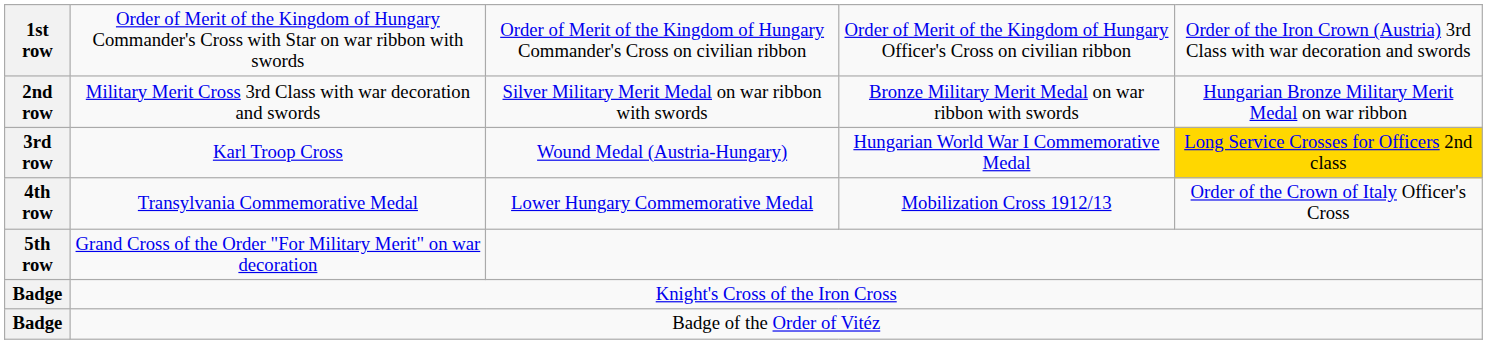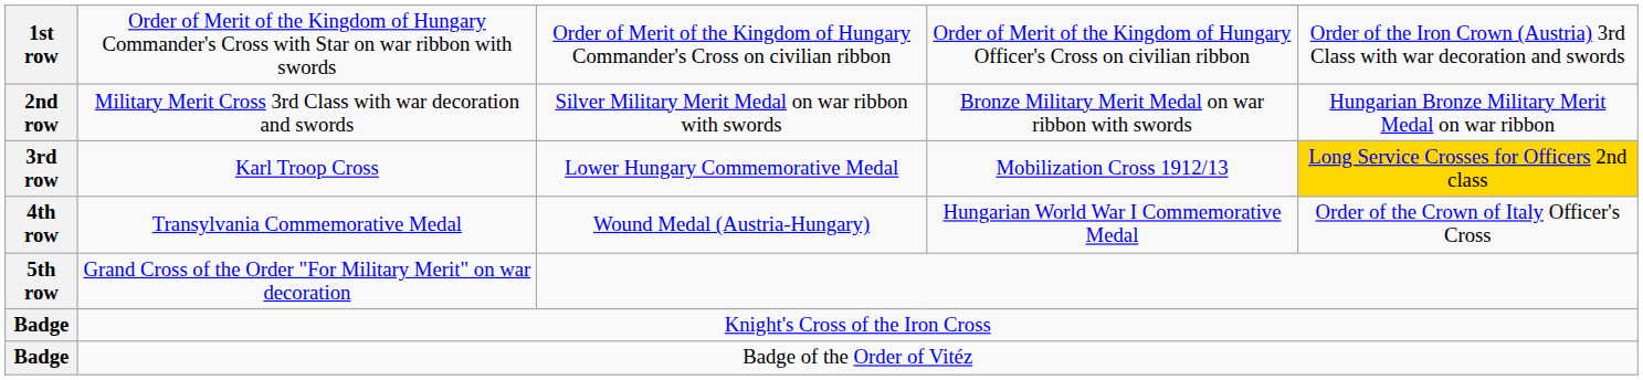Karl Troop Cross | column 3: Wound Medal (Austria-Hungary) -> Lower Hungary Commemorative Medal
Karl Troop Cross | column 4: Hungarian World War I Commemorative Medal -> Mobilization Cross 1912/13
Transylvania Commemorative Medal | column 3: Lower Hungary Commemorative Medal -> Wound Medal (Austria-Hungary)
Transylvania Commemorative Medal | column 4: Mobilization Cross 1912/13 -> Hungarian World War I Commemorative Medal
